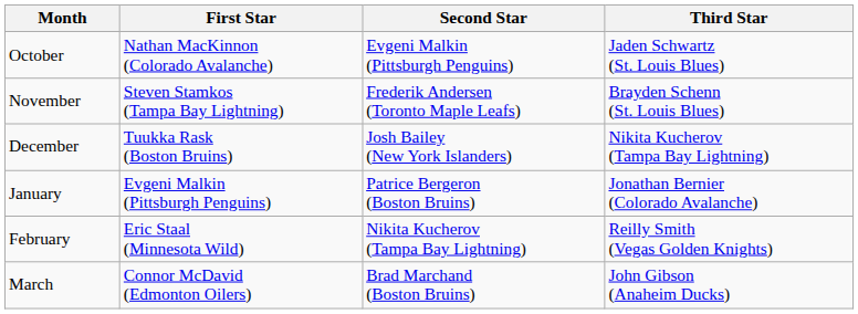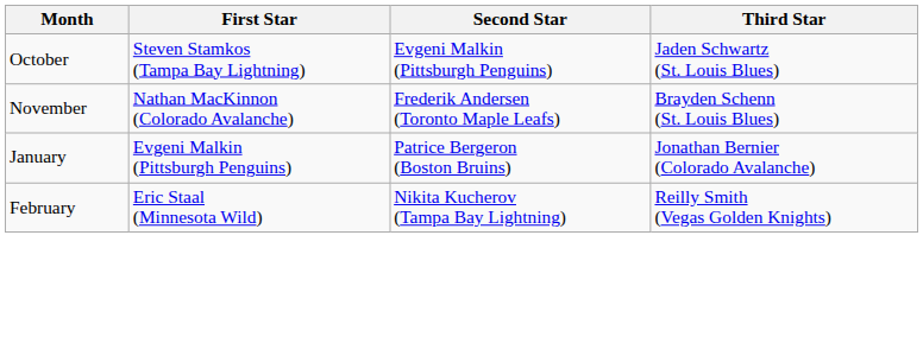October | First Star: Nathan MacKinnon (Colorado Avalanche) -> Steven Stamkos (Tampa Bay Lightning)
November | First Star: Steven Stamkos (Tampa Bay Lightning) -> Nathan MacKinnon (Colorado Avalanche)
- row: December | Tuukka Rask (Boston Bruins) | Josh Bailey (New York Islanders) | Nikita Kucherov (Tampa Bay Lightning)
- row: March | Connor McDavid (Edmonton Oilers) | Brad Marchand (Boston Bruins) | John Gibson (Anaheim Ducks)
